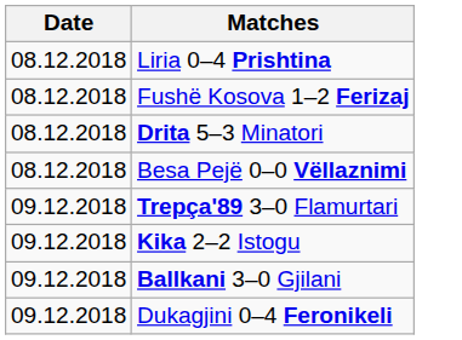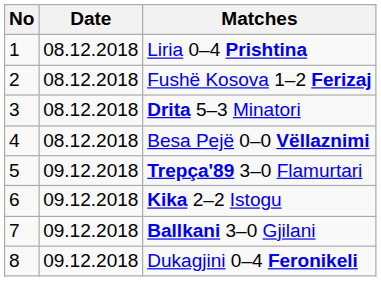+ column: No | 1 | 2 | 3 | 4 | 5 | 6 | 7 | 8
